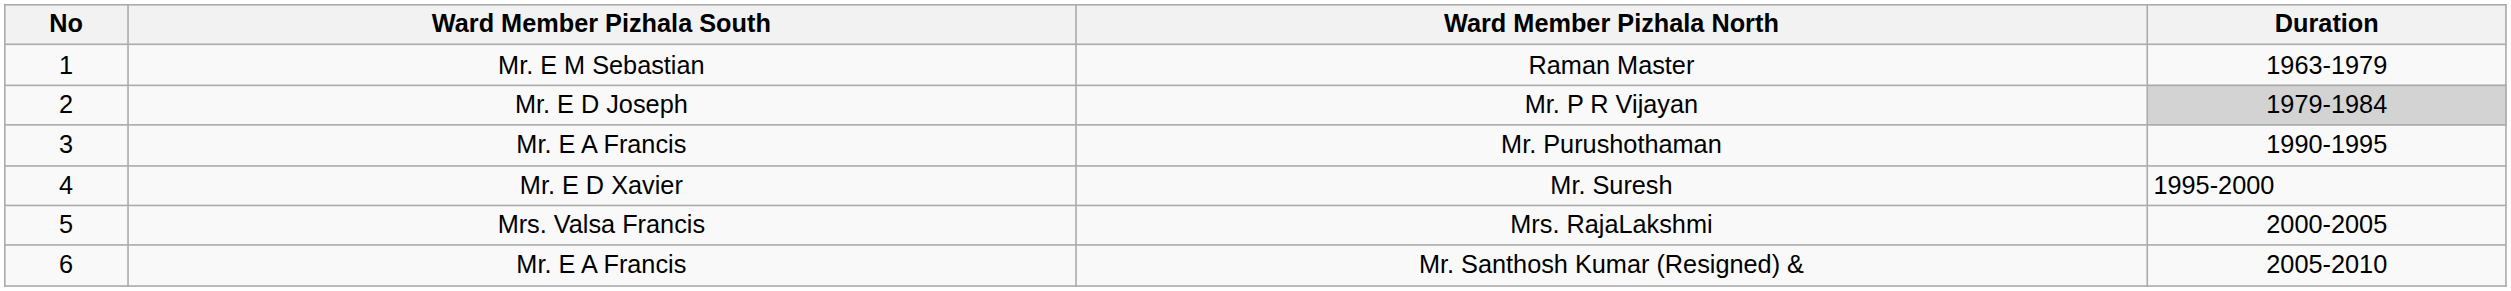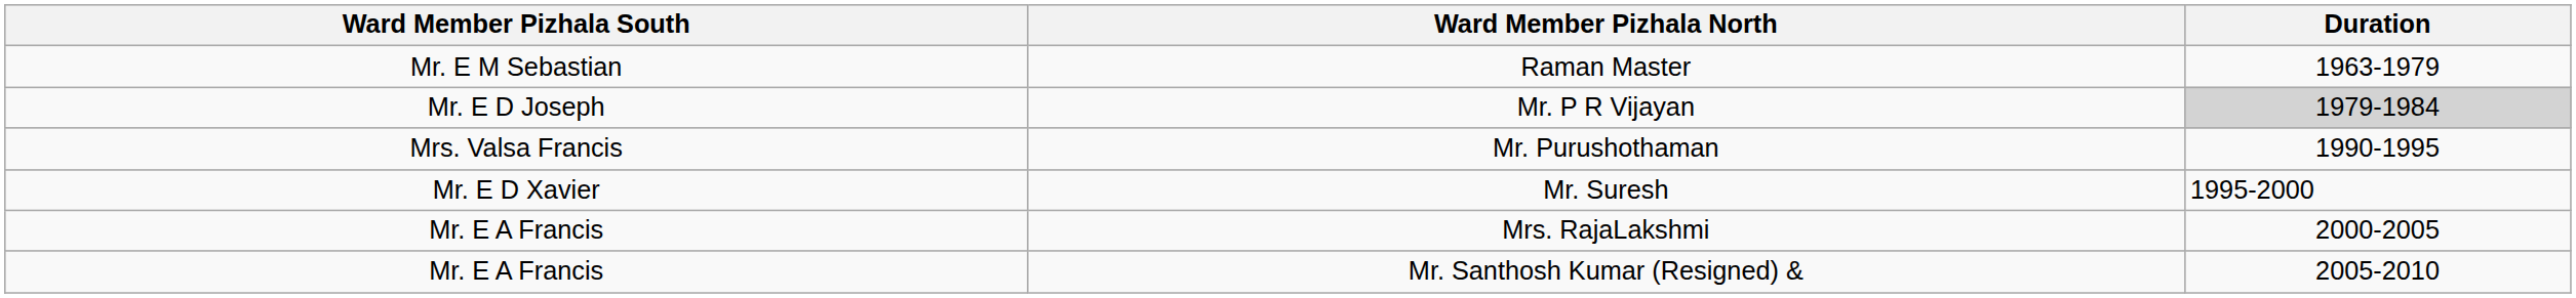- column: No | 1 | 2 | 3 | 4 | 5 | 6
Mr. Purushothaman | Ward Member Pizhala South: Mr. E A Francis -> Mrs. Valsa Francis
Mrs. RajaLakshmi | Ward Member Pizhala South: Mrs. Valsa Francis -> Mr. E A Francis
